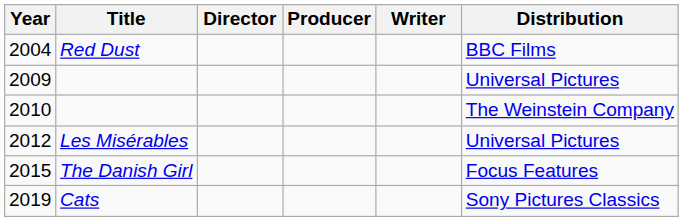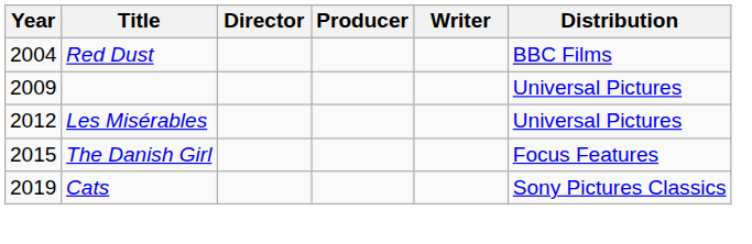- row: 2010 | The Weinstein Company
